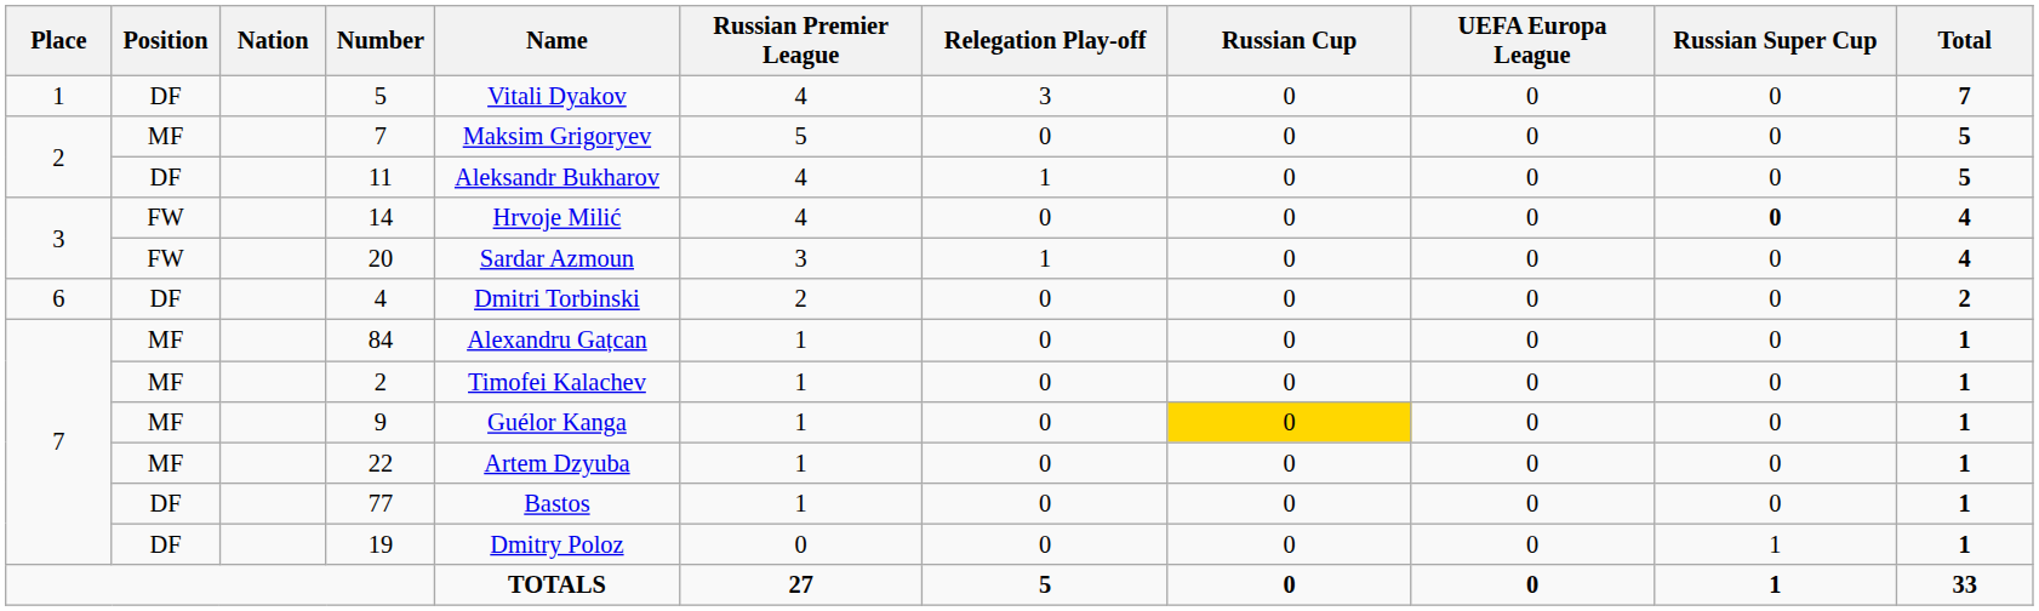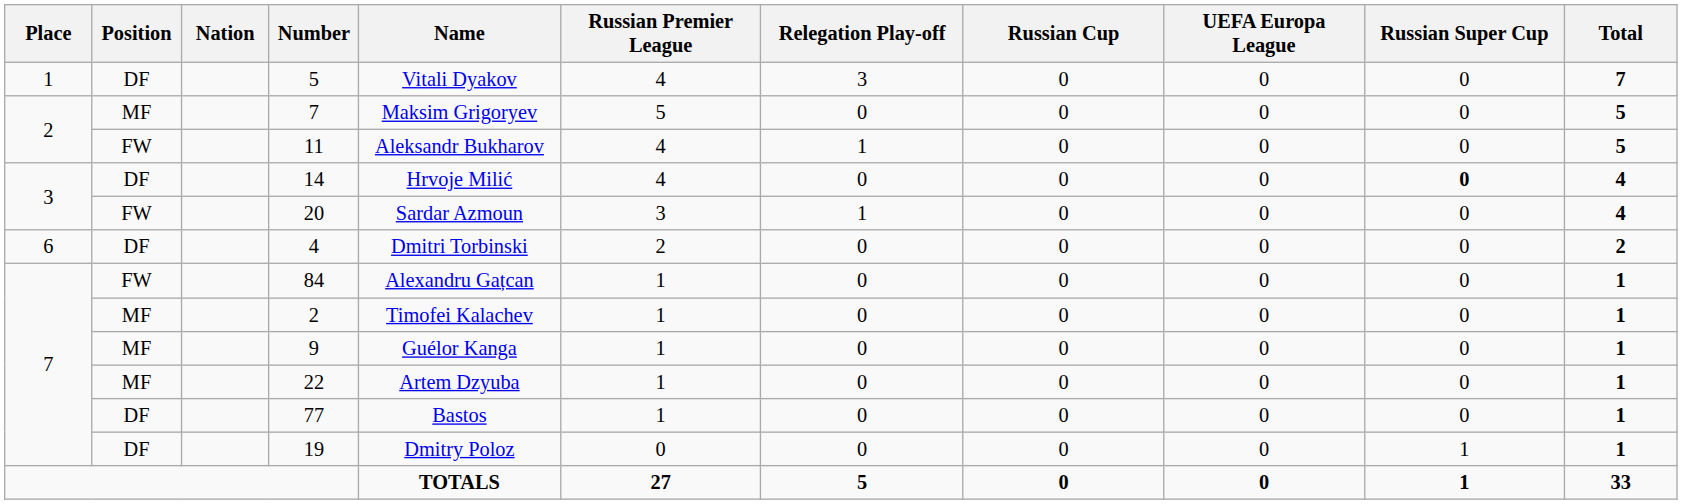11 | Position: DF -> FW
14 | Position: FW -> DF
84 | Position: MF -> FW
9 | Russian Cup: gold background -> no background
